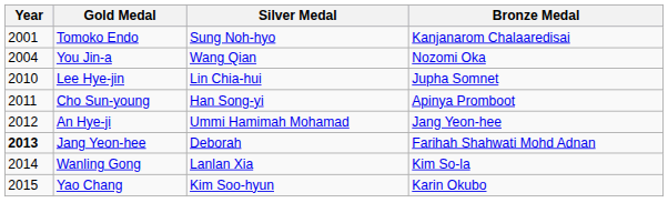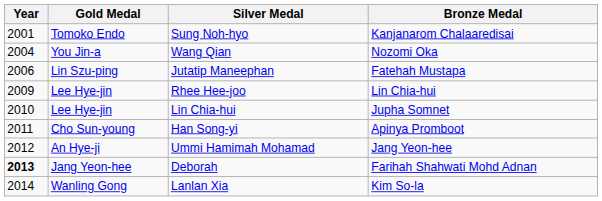+ row: 2006 | Lin Szu-ping | Jutatip Maneephan | Fatehah Mustapa
+ row: 2009 | Lee Hye-jin | Rhee Hee-joo | Lin Chia-hui
- row: 2015 | Yao Chang | Kim Soo-hyun | Karin Okubo
